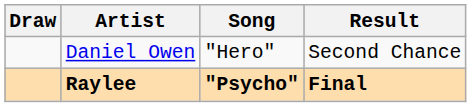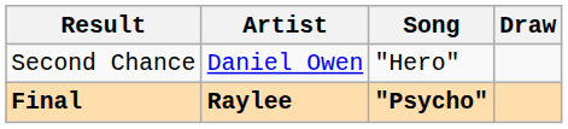columns swapped: Draw <-> Result
